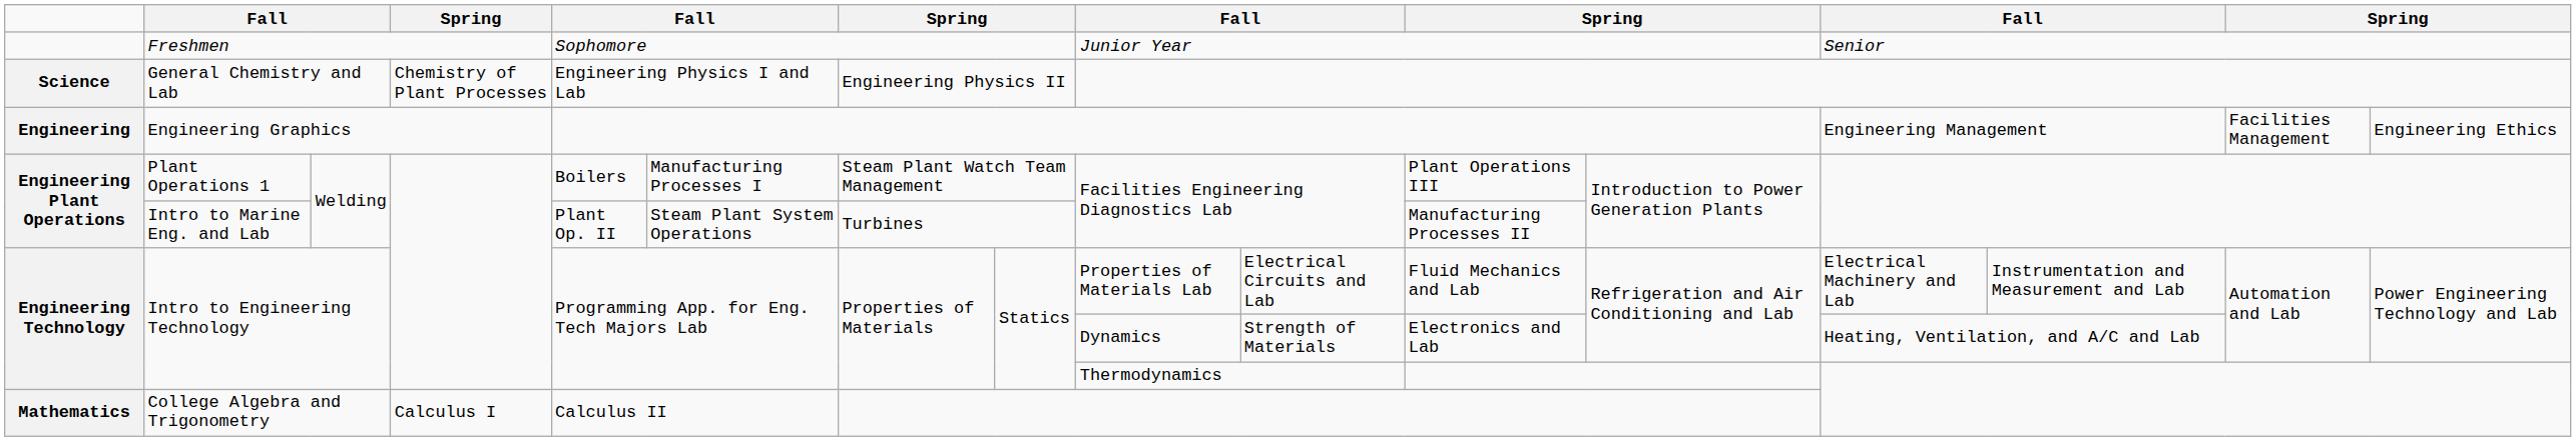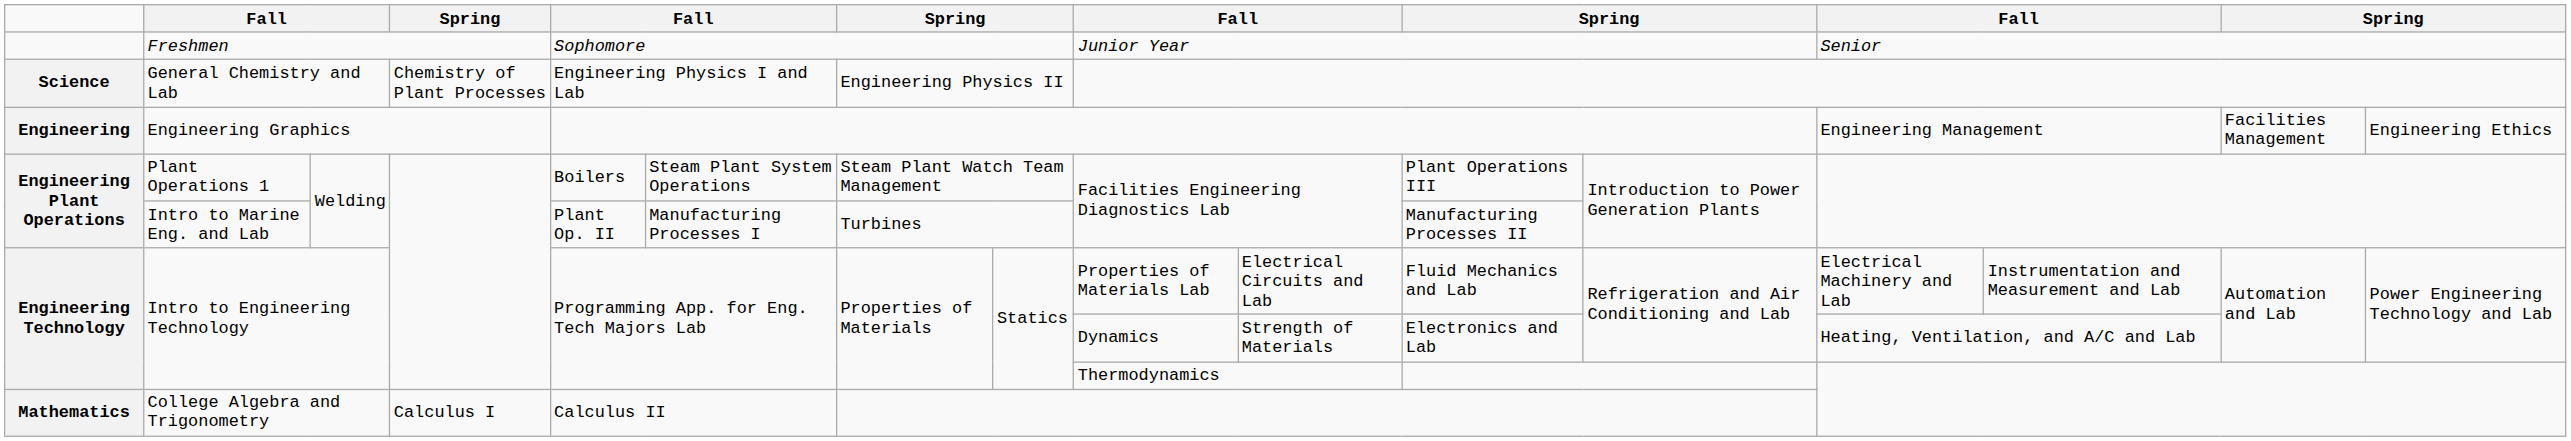Plant Operations 1 | column 7: Manufacturing Processes I -> Steam Plant System Operations
Intro to Marine Eng. and Lab | column 7: Steam Plant System Operations -> Manufacturing Processes I
